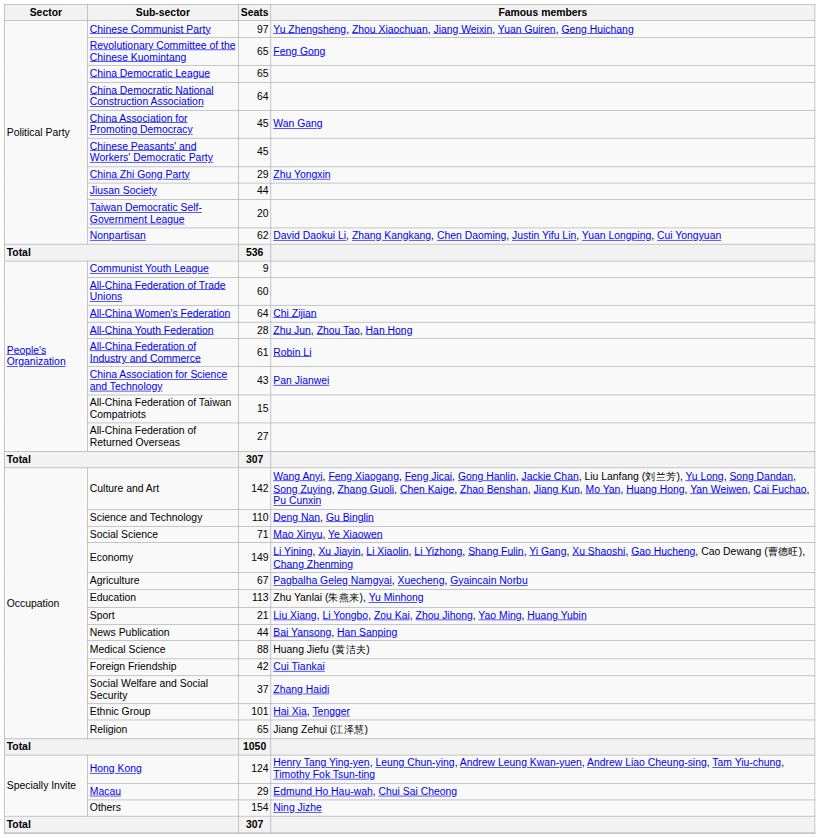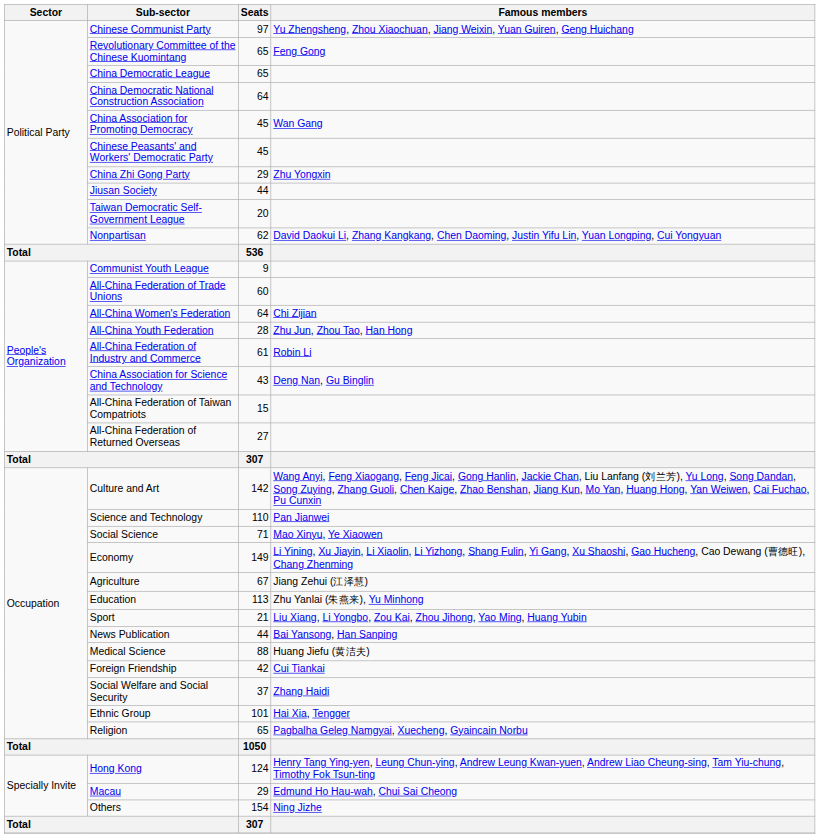China Association for Science and Technology | Famous members: Pan Jianwei -> Deng Nan, Gu Binglin
Science and Technology | Famous members: Deng Nan, Gu Binglin -> Pan Jianwei
Agriculture | Famous members: Pagbalha Geleg Namgyai, Xuecheng, Gyaincain Norbu -> Jiang Zehui (江泽慧)
Religion | Famous members: Jiang Zehui (江泽慧) -> Pagbalha Geleg Namgyai, Xuecheng, Gyaincain Norbu
